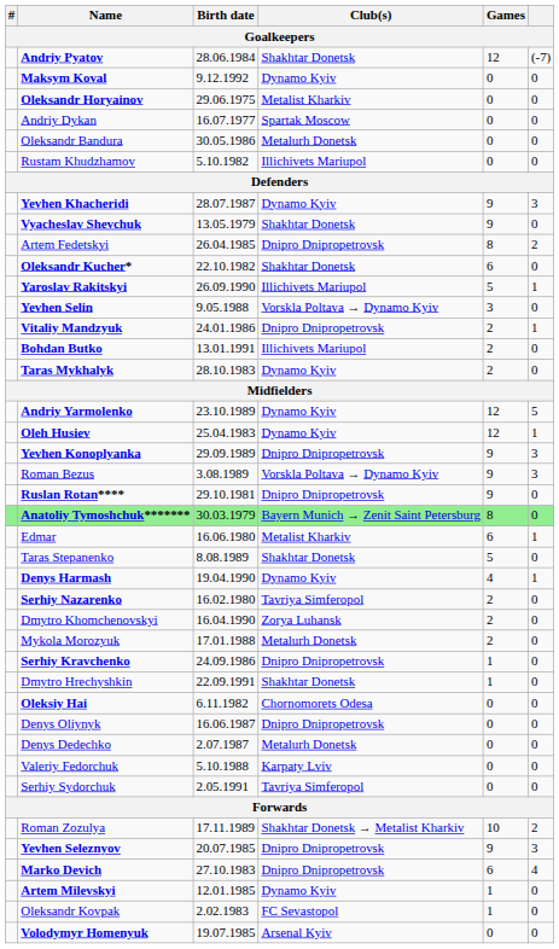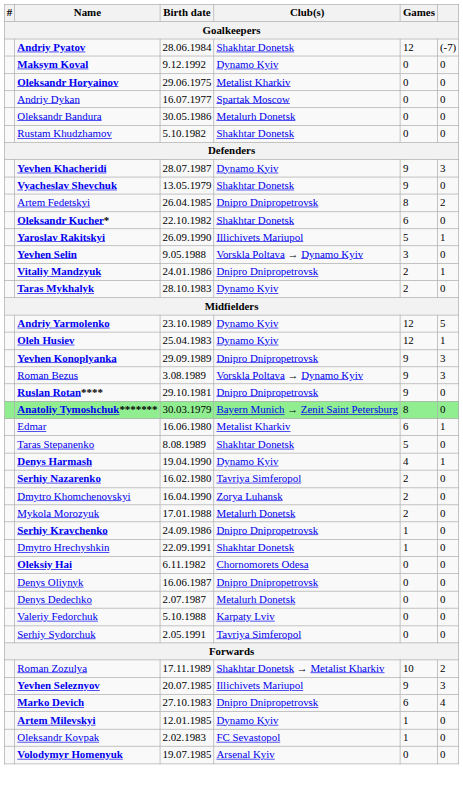Rustam Khudzhamov | Club(s): Illichivets Mariupol -> Shakhtar Donetsk
- row: Bohdan Butko | 13.01.1991 | Illichivets Mariupol | 2 | 0
Yevhen Seleznyov | Club(s): Dnipro Dnipropetrovsk -> Illichivets Mariupol
